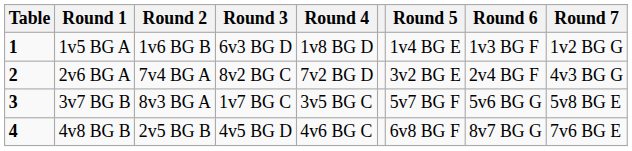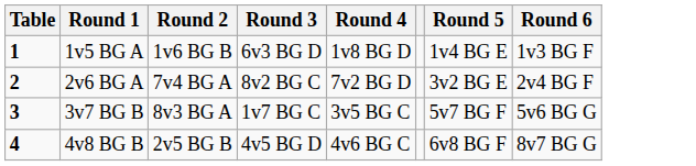- column: Round 7 | 1v2 BG G | 4v3 BG G | 5v8 BG E | 7v6 BG E
